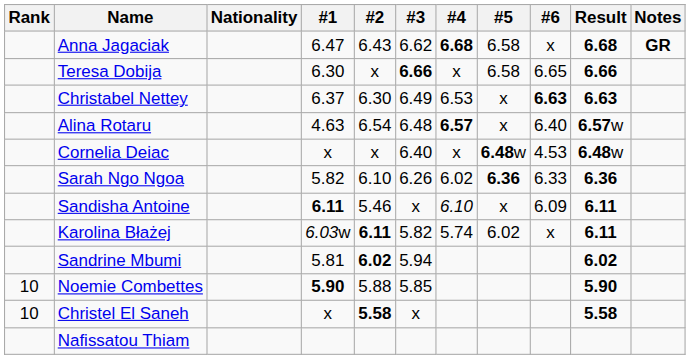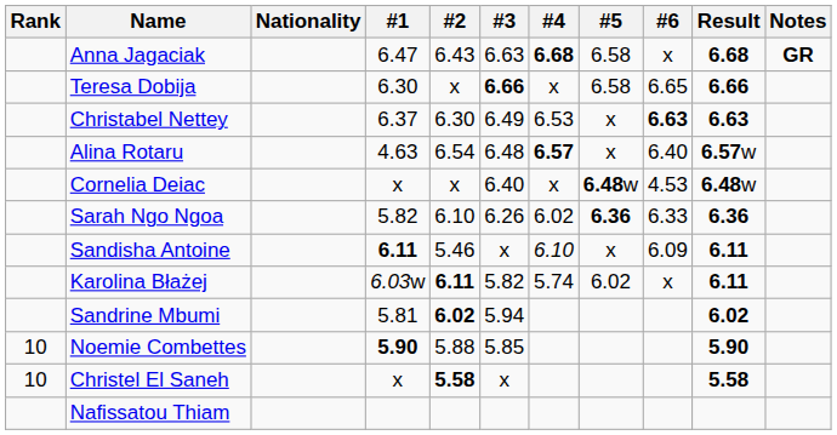Anna Jagaciak | #3: 6.62 -> 6.63
